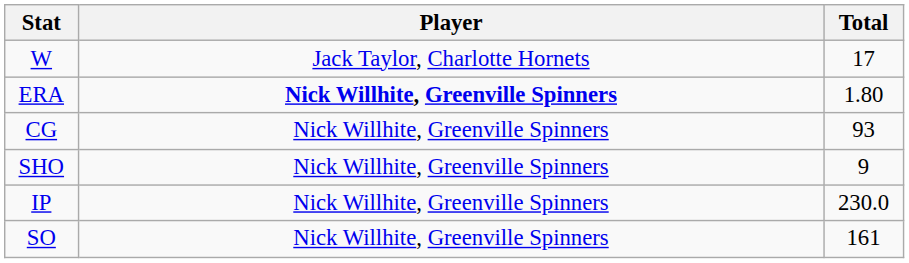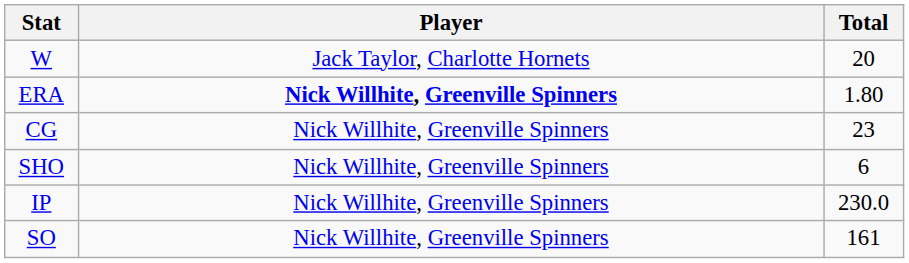W | Total: 17 -> 20
CG | Total: 93 -> 23
SHO | Total: 9 -> 6
